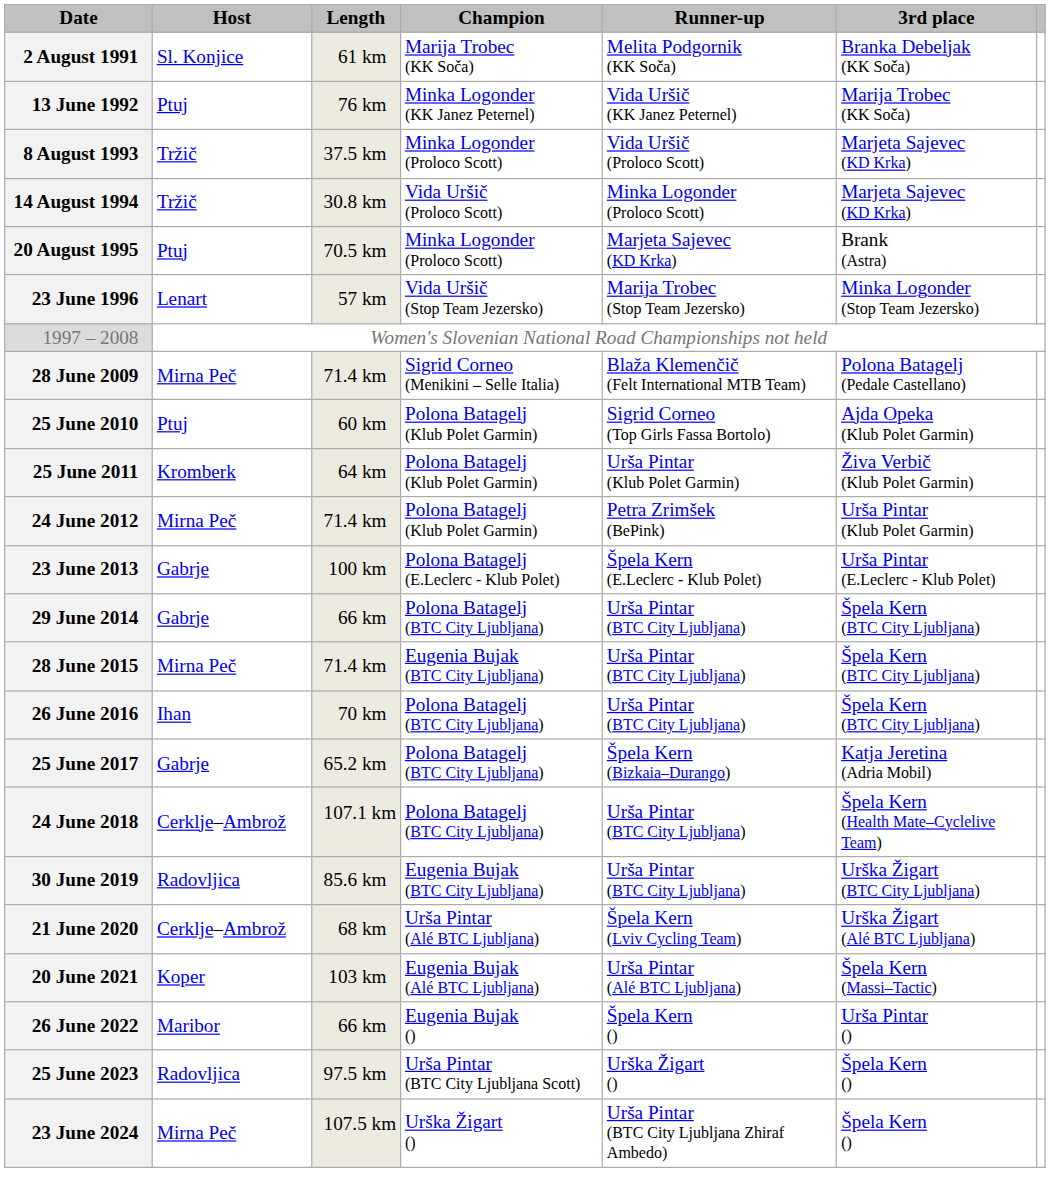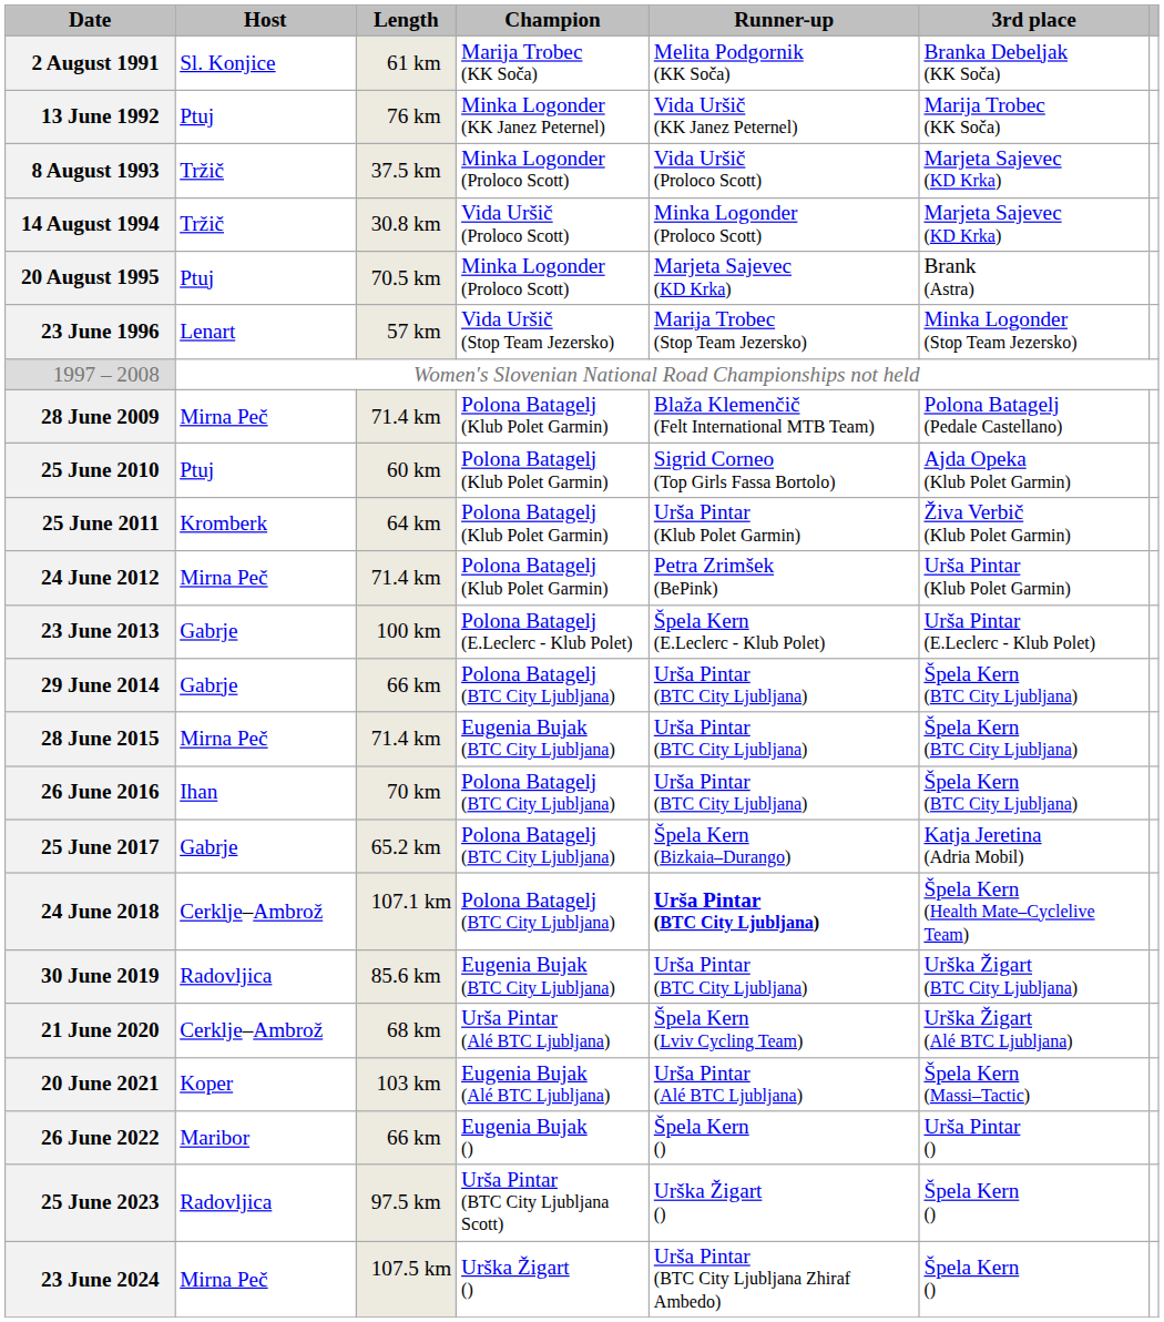28 June 2009 | Champion: Sigrid Corneo (Menikini – Selle Italia) -> Polona Batagelj (Klub Polet Garmin)
24 June 2018 | Runner-up: normal -> bold
